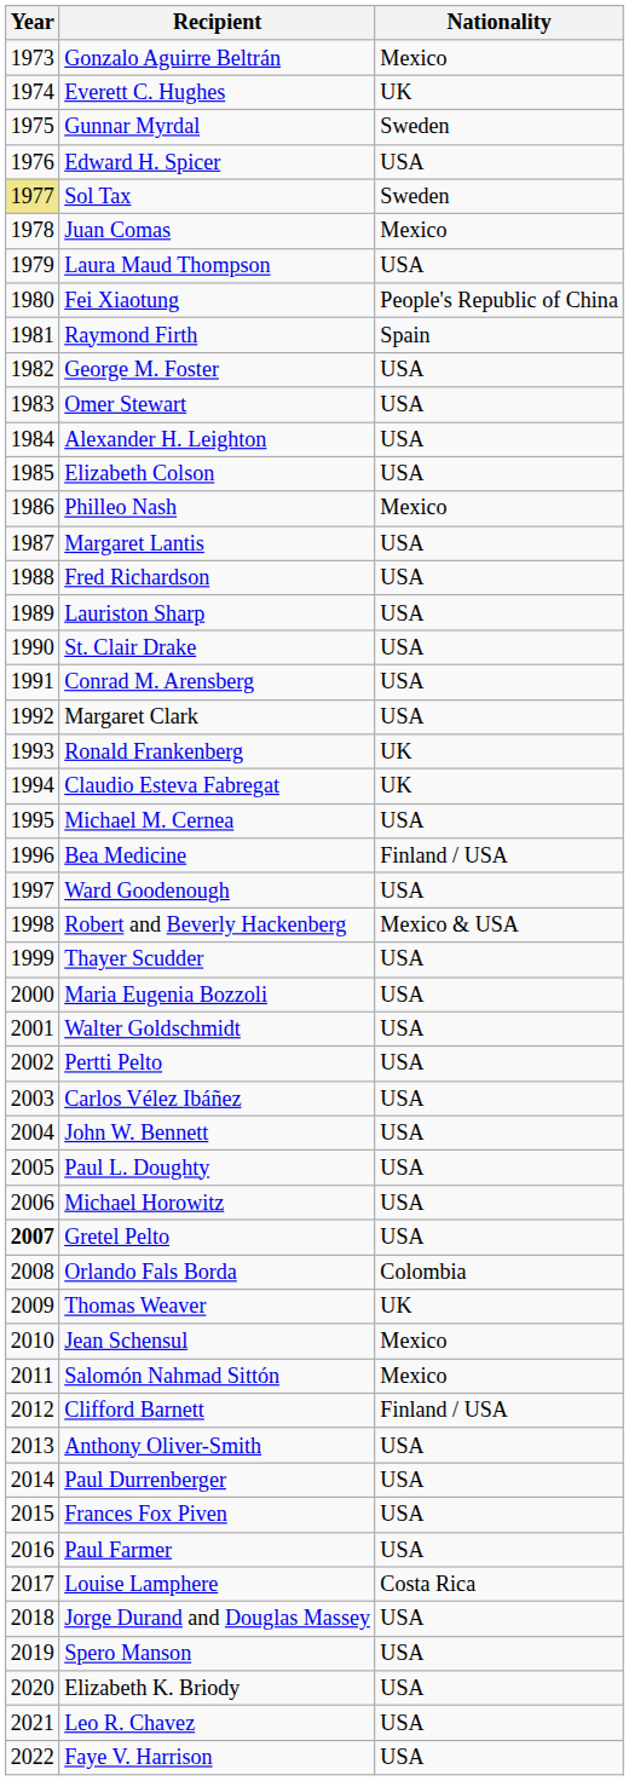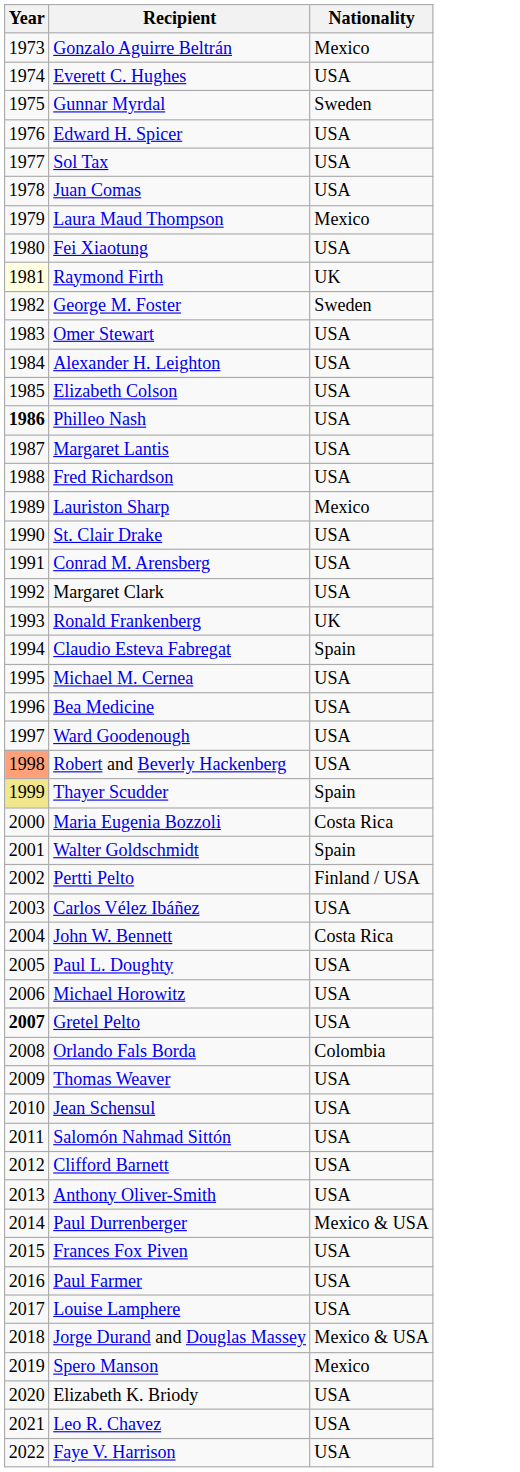Everett C. Hughes | Nationality: UK -> USA
Sol Tax | Year: khaki background -> no background
Sol Tax | Nationality: Sweden -> USA
Juan Comas | Nationality: Mexico -> USA
Laura Maud Thompson | Nationality: USA -> Mexico
Fei Xiaotung | Nationality: People's Republic of China -> USA
Raymond Firth | Year: no background -> lightyellow background
Raymond Firth | Nationality: Spain -> UK
George M. Foster | Nationality: USA -> Sweden
Philleo Nash | Year: normal -> bold
Philleo Nash | Nationality: Mexico -> USA
Lauriston Sharp | Nationality: USA -> Mexico
Claudio Esteva Fabregat | Nationality: UK -> Spain
Bea Medicine | Nationality: Finland / USA -> USA
Robert and Beverly Hackenberg | Year: no background -> lightsalmon background
Robert and Beverly Hackenberg | Nationality: Mexico & USA -> USA
Thayer Scudder | Year: no background -> khaki background
Thayer Scudder | Nationality: USA -> Spain
Maria Eugenia Bozzoli | Nationality: USA -> Costa Rica
Walter Goldschmidt | Nationality: USA -> Spain
Pertti Pelto | Nationality: USA -> Finland / USA
John W. Bennett | Nationality: USA -> Costa Rica
Thomas Weaver | Nationality: UK -> USA
Jean Schensul | Nationality: Mexico -> USA
Salomón Nahmad Sittón | Nationality: Mexico -> USA
Clifford Barnett | Nationality: Finland / USA -> USA
Paul Durrenberger | Nationality: USA -> Mexico & USA
Louise Lamphere | Nationality: Costa Rica -> USA
Jorge Durand and Douglas Massey | Nationality: USA -> Mexico & USA
Spero Manson | Nationality: USA -> Mexico
